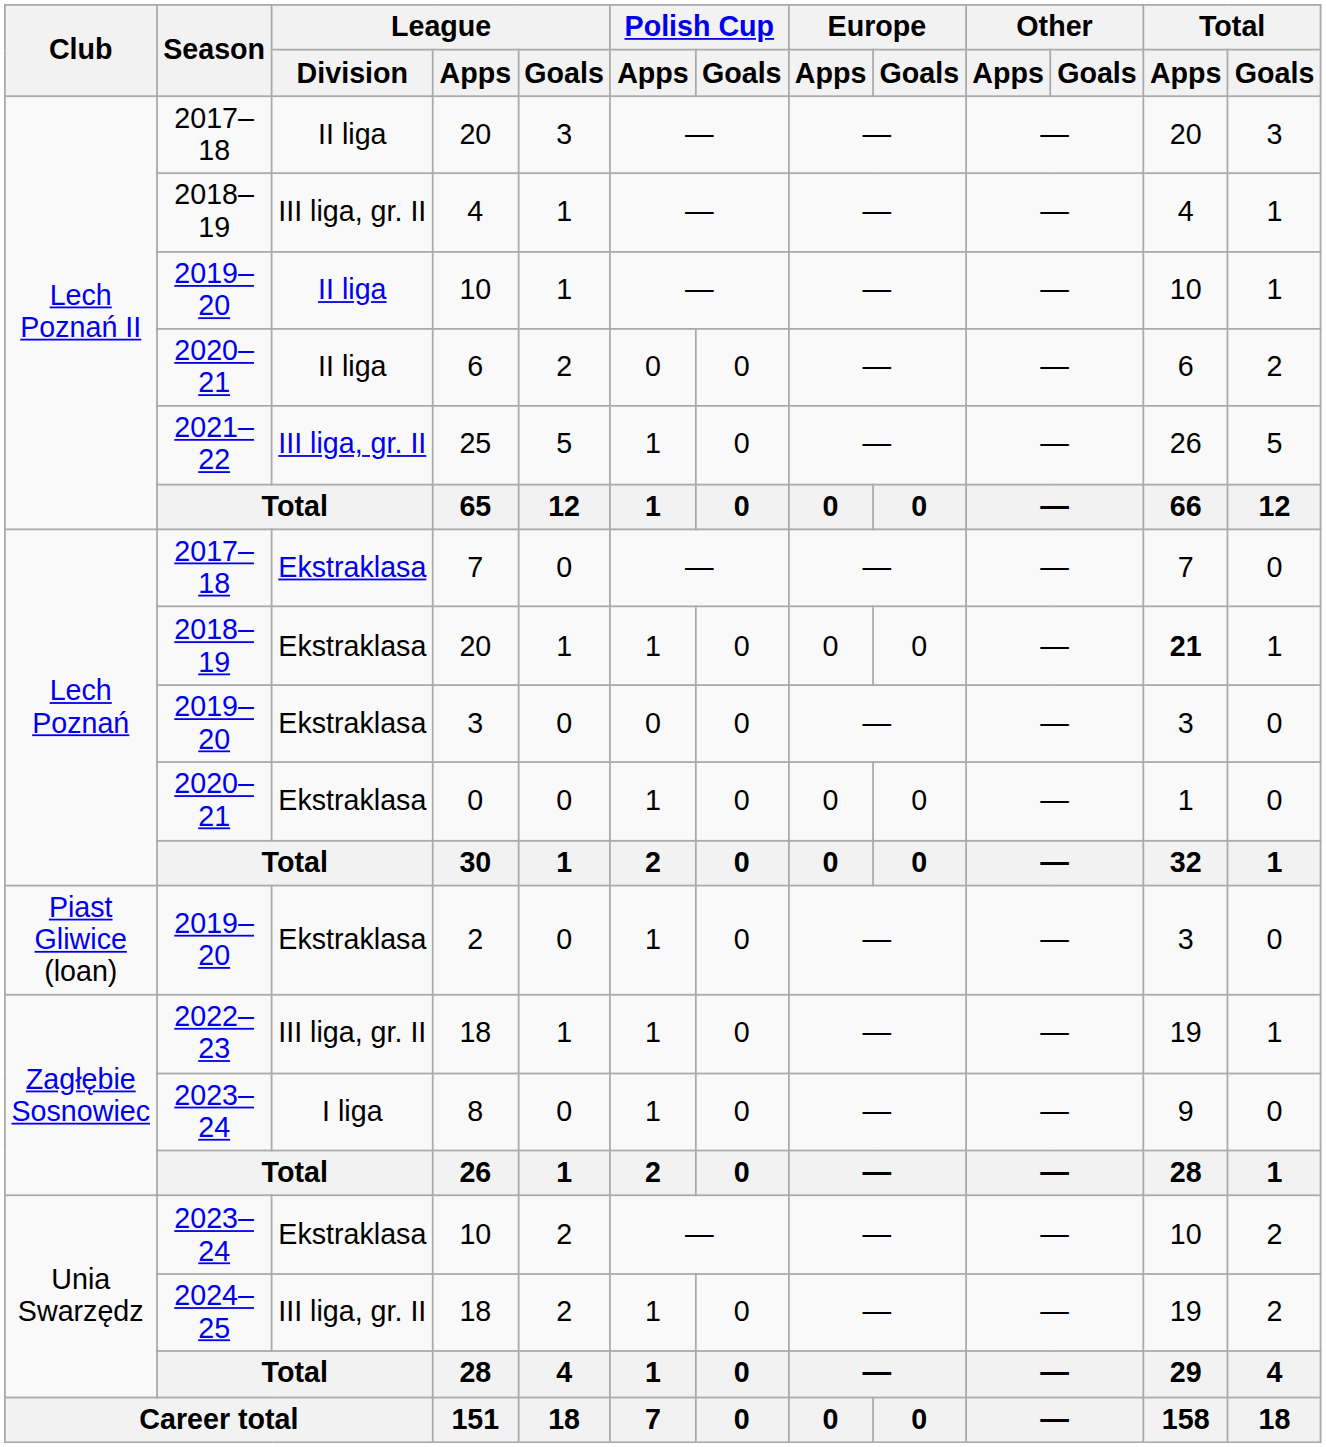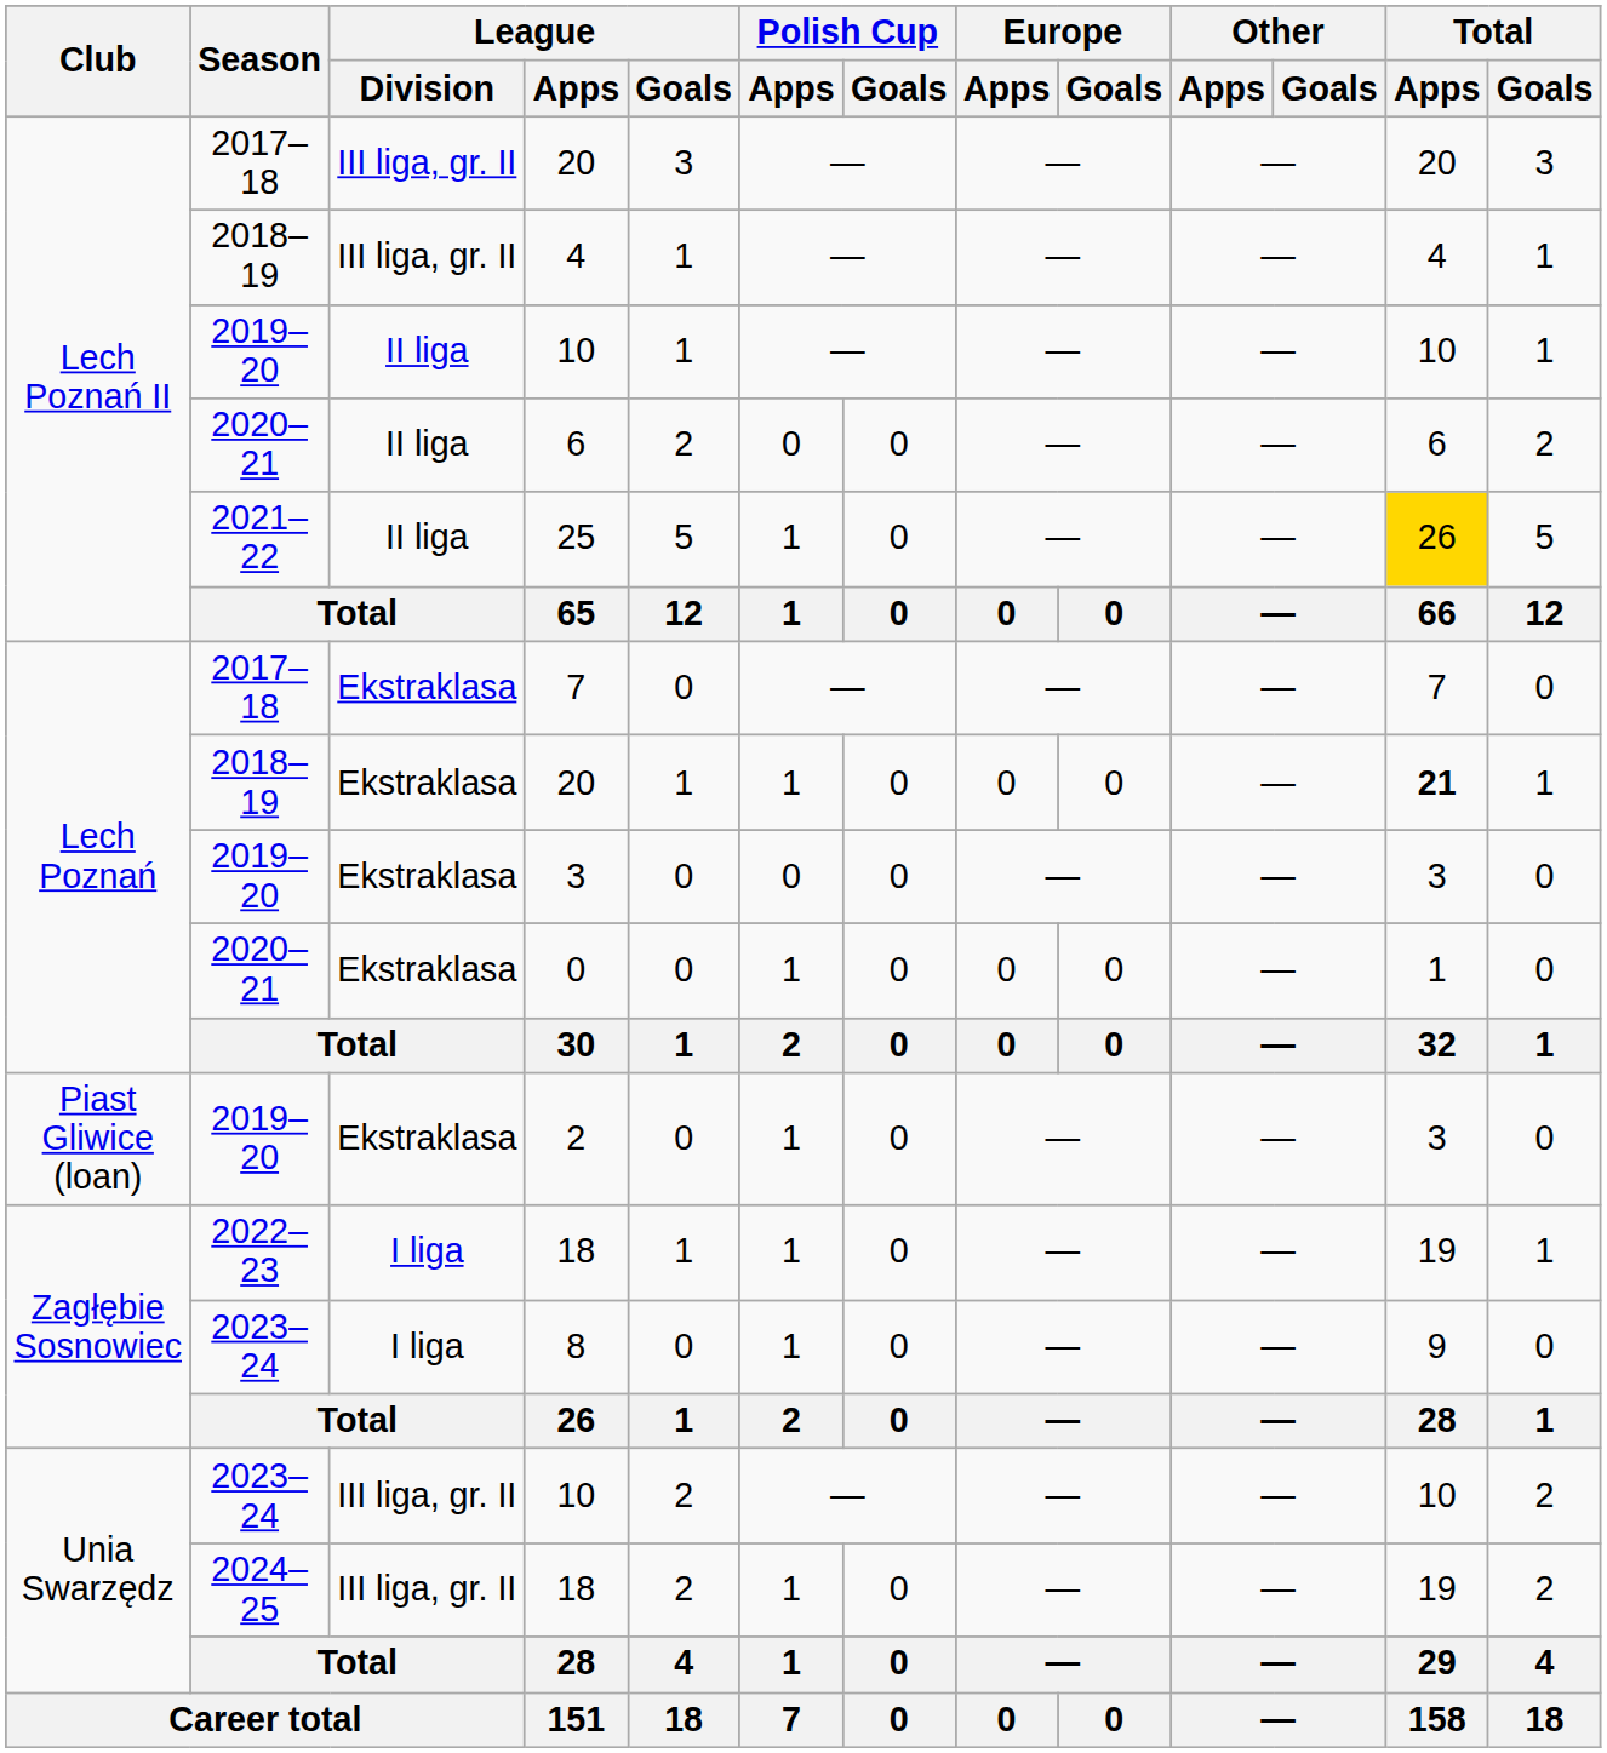2017–18 / 20 | League / Division: II liga -> III liga, gr. II
25 | League / Division: III liga, gr. II -> II liga
25 | Total / Apps: no background -> gold background
2022–23 / 18 | League / Division: III liga, gr. II -> I liga
2023–24 / 10 | League / Division: Ekstraklasa -> III liga, gr. II
